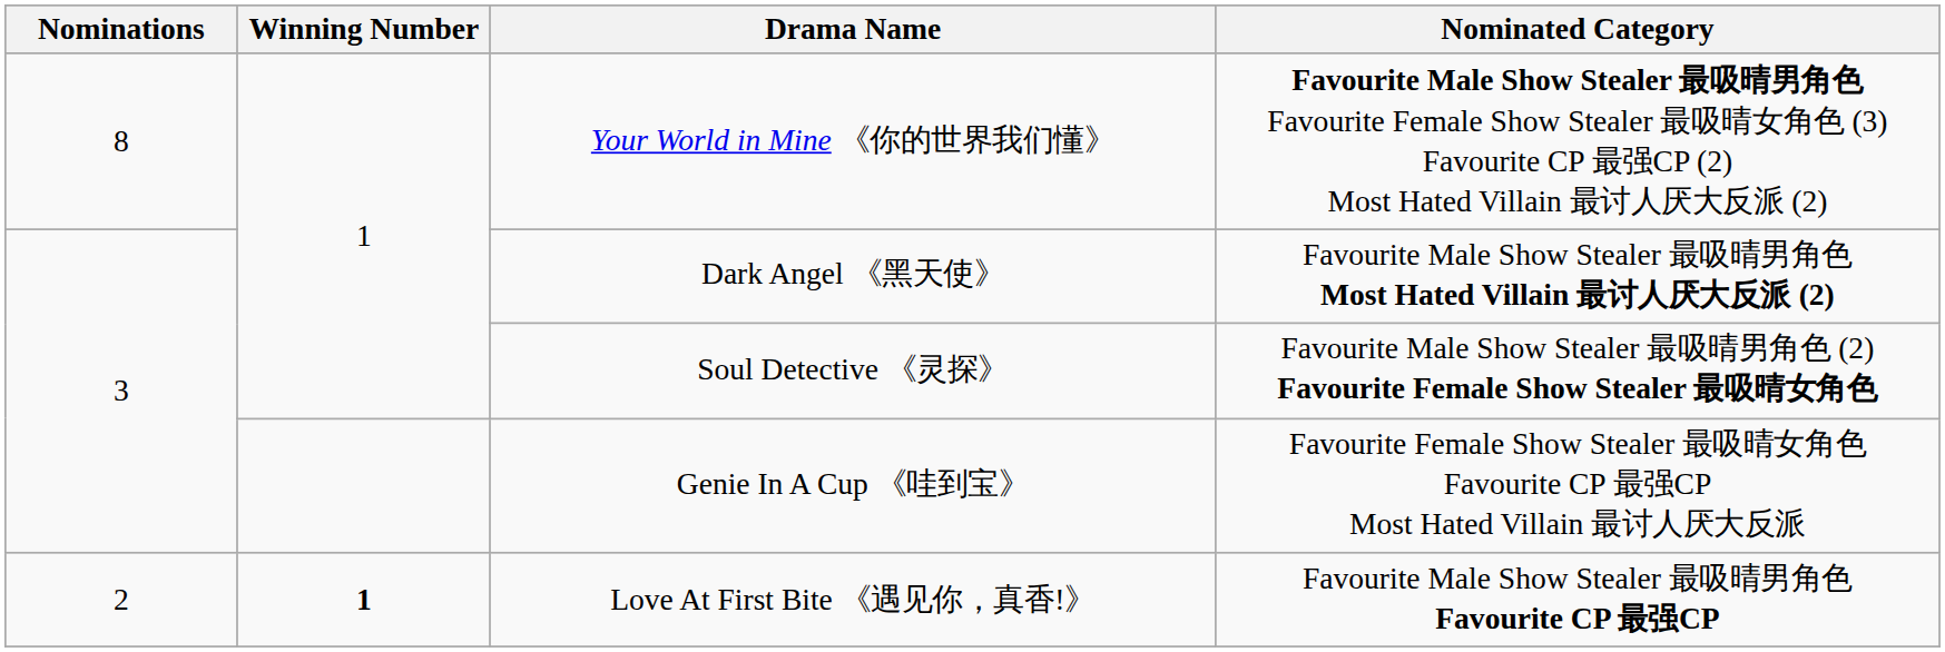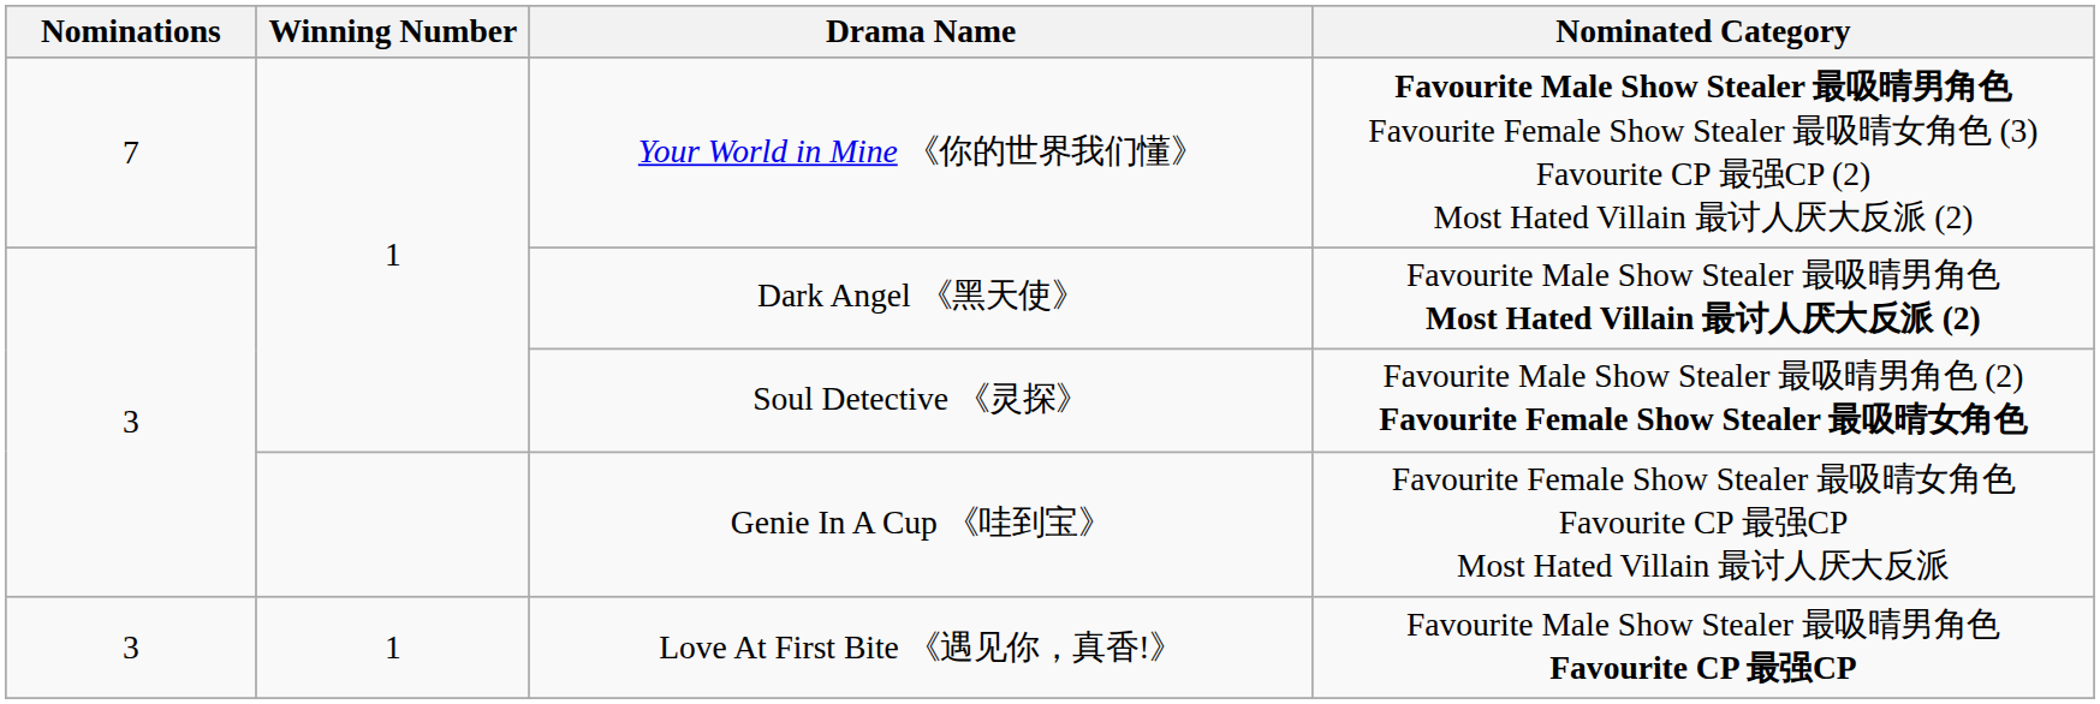Your World in Mine 《你的世界我们懂》 | Nominations: 8 -> 7
Love At First Bite 《遇见你，真香!》 | Nominations: 2 -> 3
Love At First Bite 《遇见你，真香!》 | Winning Number: bold -> normal
